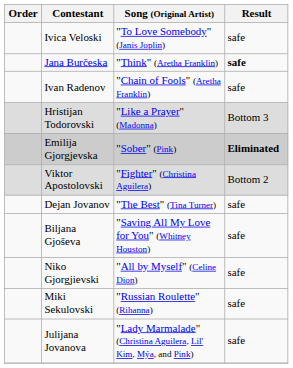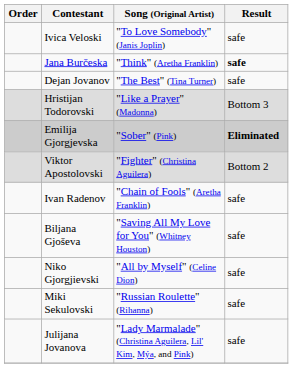rows swapped: Dejan Jovanov <-> Ivan Radenov
